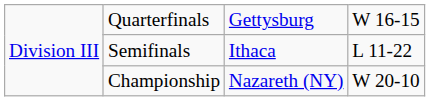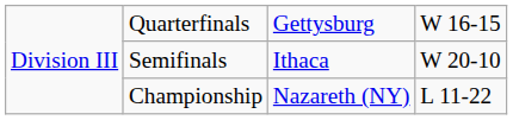Semifinals | column 4: L 11-22 -> W 20-10
Championship | column 4: W 20-10 -> L 11-22
